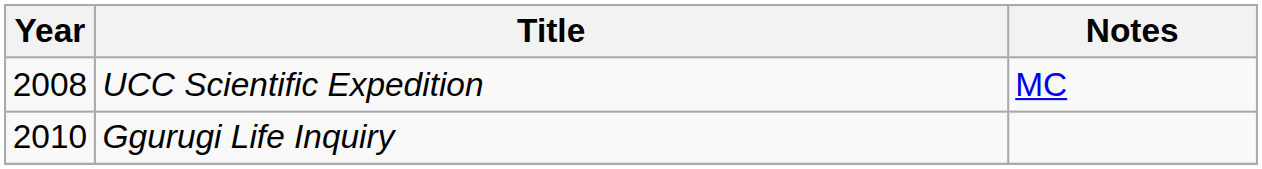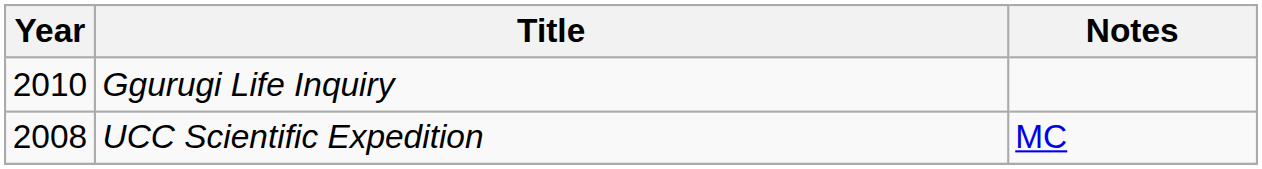rows swapped: UCC Scientific Expedition <-> Ggurugi Life Inquiry
